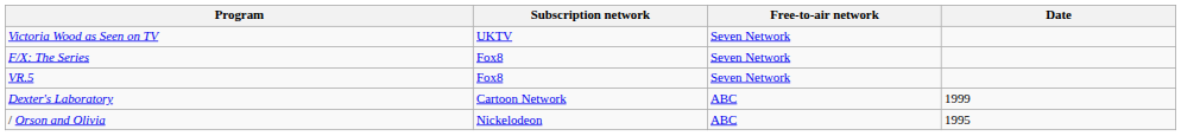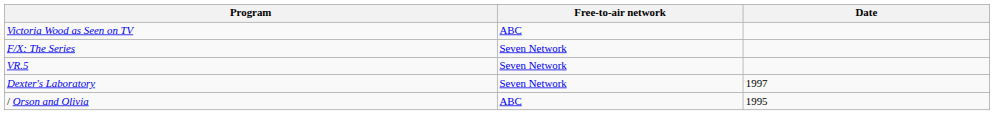- column: Subscription network | UKTV | Fox8 | Fox8 | Cartoon Network | Nickelodeon
Victoria Wood as Seen on TV | Free-to-air network: Seven Network -> ABC
Dexter's Laboratory | Free-to-air network: ABC -> Seven Network
Dexter's Laboratory | Date: 1999 -> 1997
